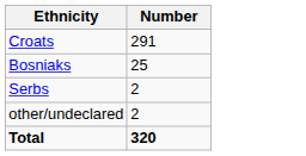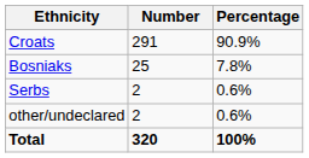+ column: Percentage | 90.9% | 7.8% | 0.6% | 0.6% | 100%
